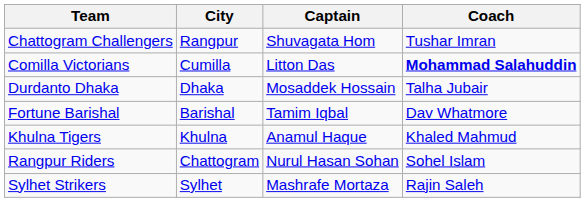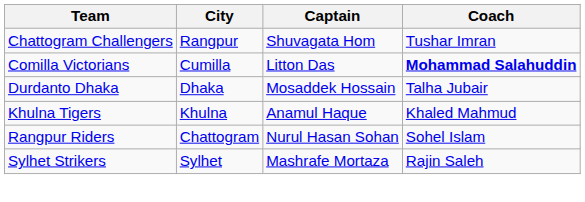- row: Fortune Barishal | Barishal | Tamim Iqbal | Dav Whatmore
